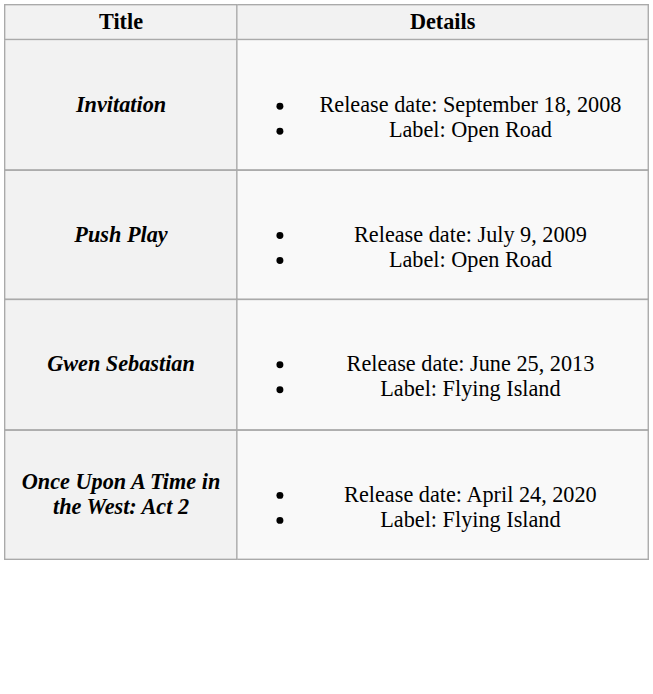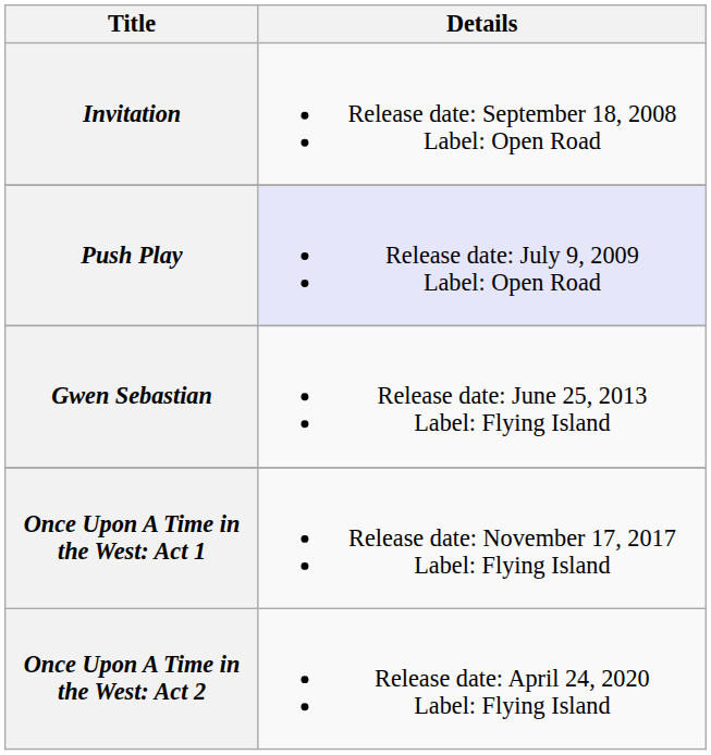Push Play | Details: no background -> lavender background
+ row: Once Upon A Time in the West: Act 1 | Release date: November 17, 2017 Label: Flying Island
